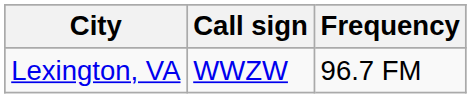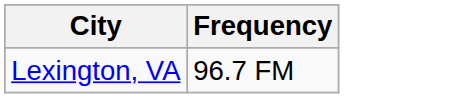- column: Call sign | WWZW
